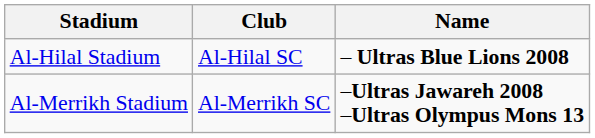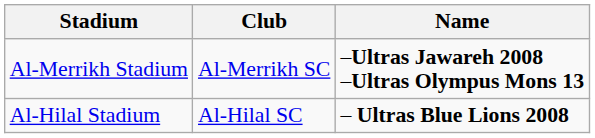rows swapped: Al-Merrikh Stadium <-> Al-Hilal Stadium
